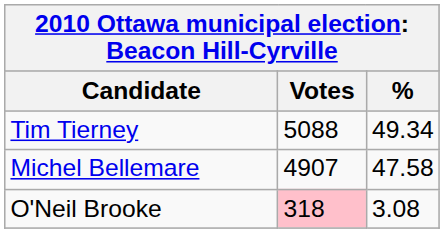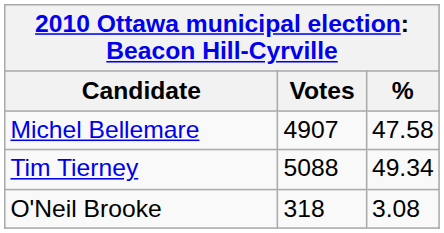rows swapped: Tim Tierney <-> Michel Bellemare
O'Neil Brooke | Votes: pink background -> no background
